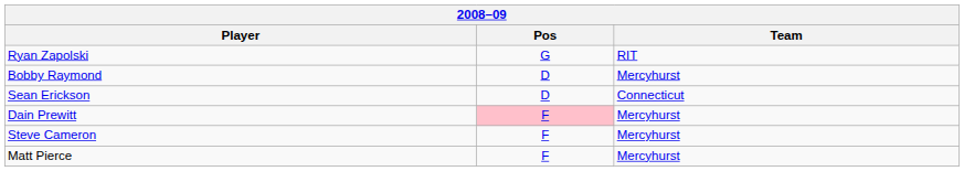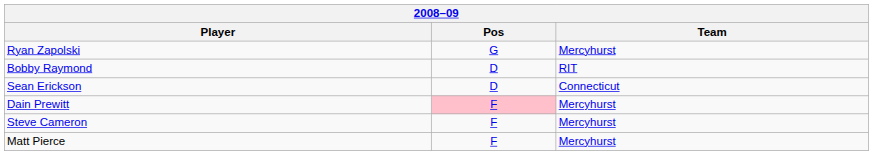Ryan Zapolski | Team: RIT -> Mercyhurst
Bobby Raymond | Team: Mercyhurst -> RIT
